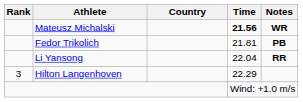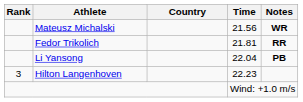Mateusz Michalski | Time: bold -> normal
Fedor Trikolich | Notes: PB -> RR
Li Yansong | Notes: RR -> PB
Hilton Langenhoven | Time: 22.29 -> 22.23
